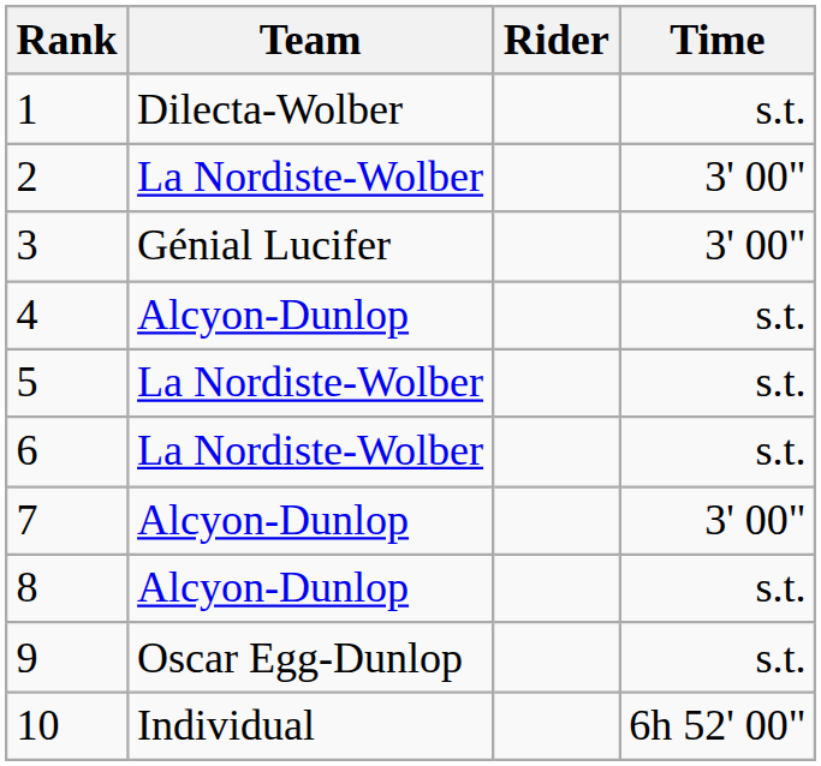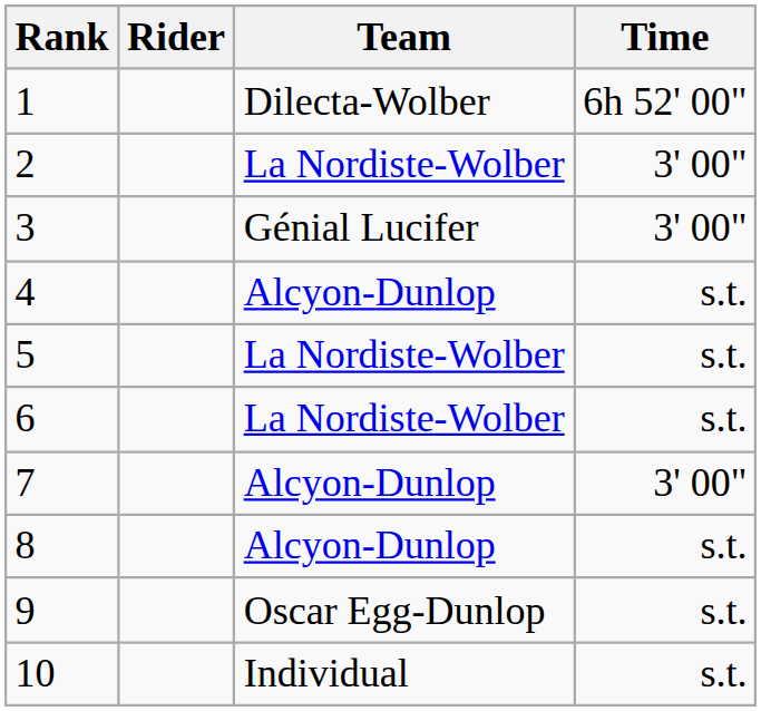columns swapped: Rider <-> Team
1 | Time: s.t. -> 6h 52' 00"
10 | Time: 6h 52' 00" -> s.t.
